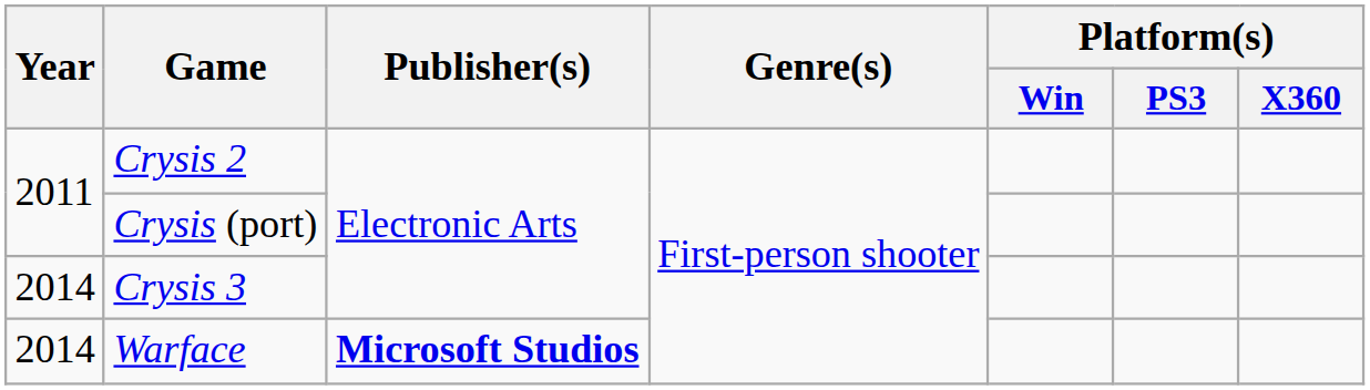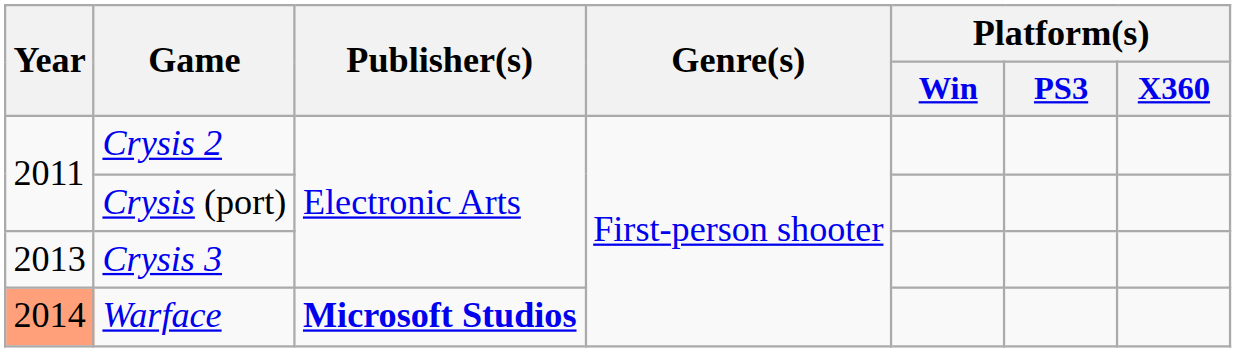Crysis 3 | Year: 2014 -> 2013
Warface | Year: no background -> lightsalmon background
